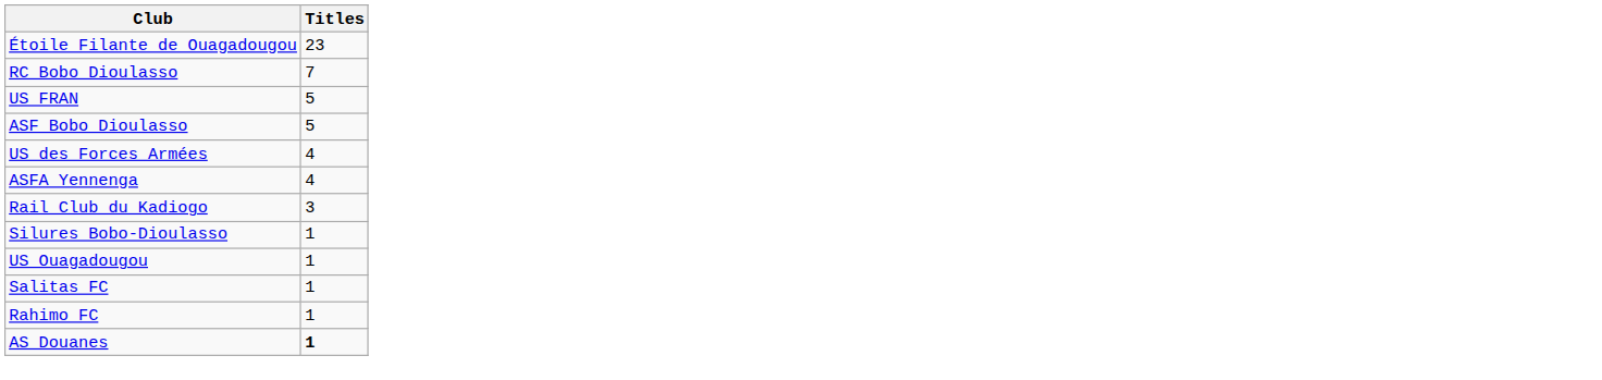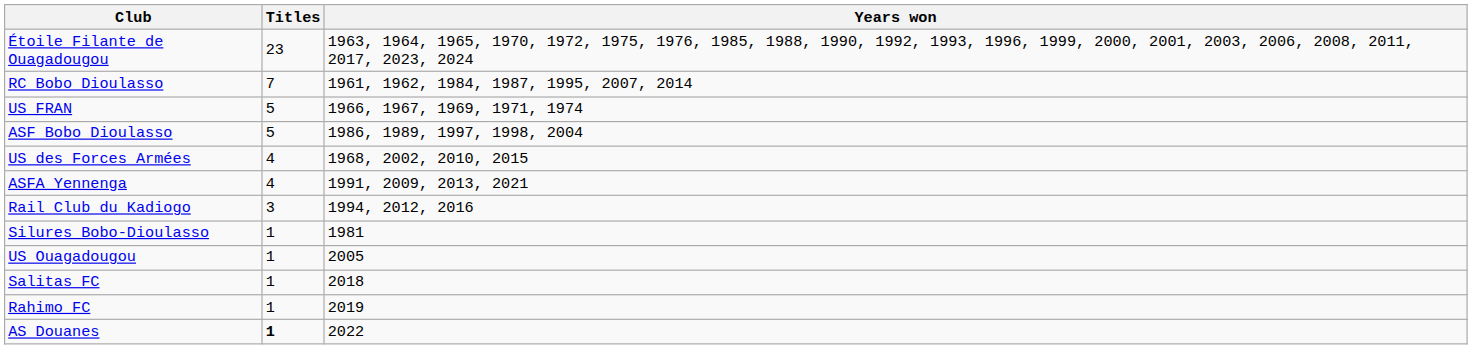+ column: Years won | 1963, 1964, 1965, 1970, 1972, 1975, 1976, 1985, 1988, 1990, 1992, 1993, 1996, 1999, 2000, 2001, 2003, 2006, 2008, 2011, 2017, 2023, 2024 | 1961, 1962, 1984, 1987, 1995, 2007, 2014 | 1966, 1967, 1969, 1971, 1974 | 1986, 1989, 1997, 1998, 2004 | 1968, 2002, 2010, 2015 | 1991, 2009, 2013, 2021 | 1994, 2012, 2016 | 1981 | 2005 | 2018 | 2019 | 2022
